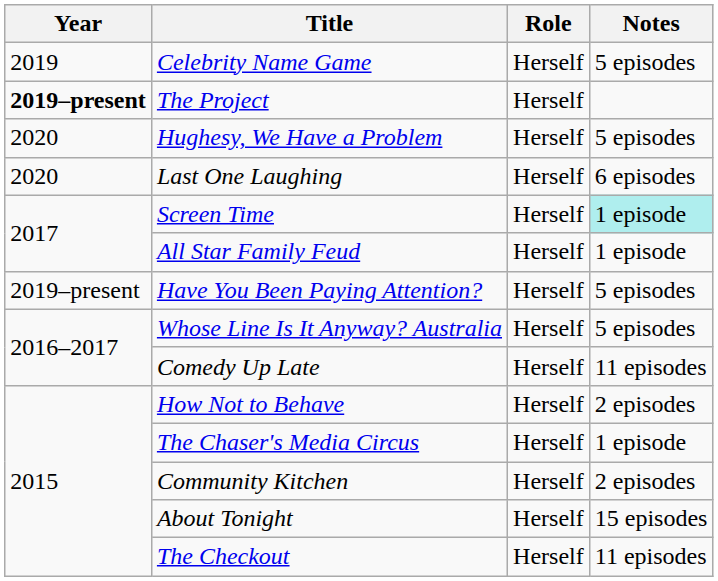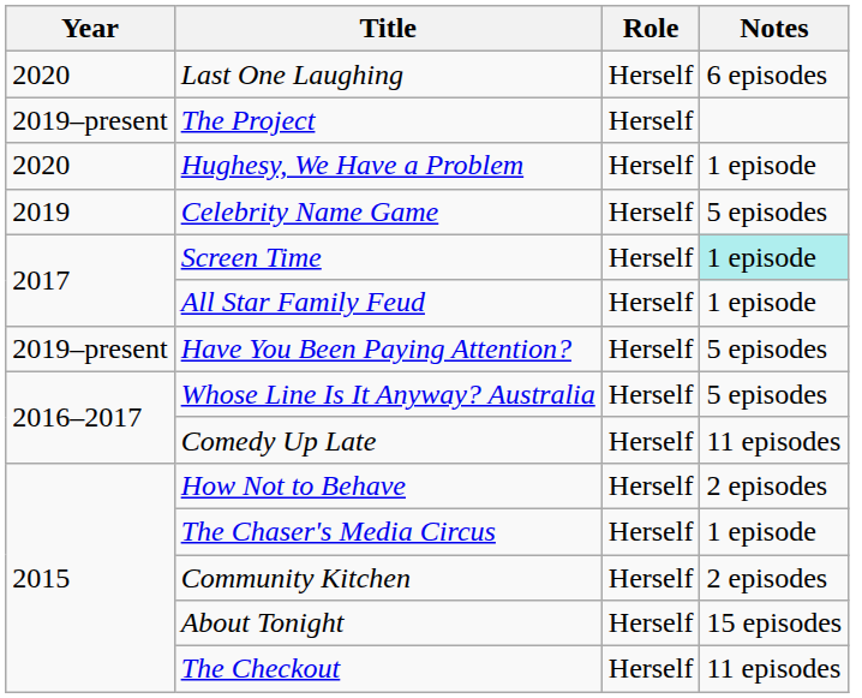rows swapped: Last One Laughing <-> Celebrity Name Game
The Project | Year: bold -> normal
Hughesy, We Have a Problem | Notes: 5 episodes -> 1 episode
